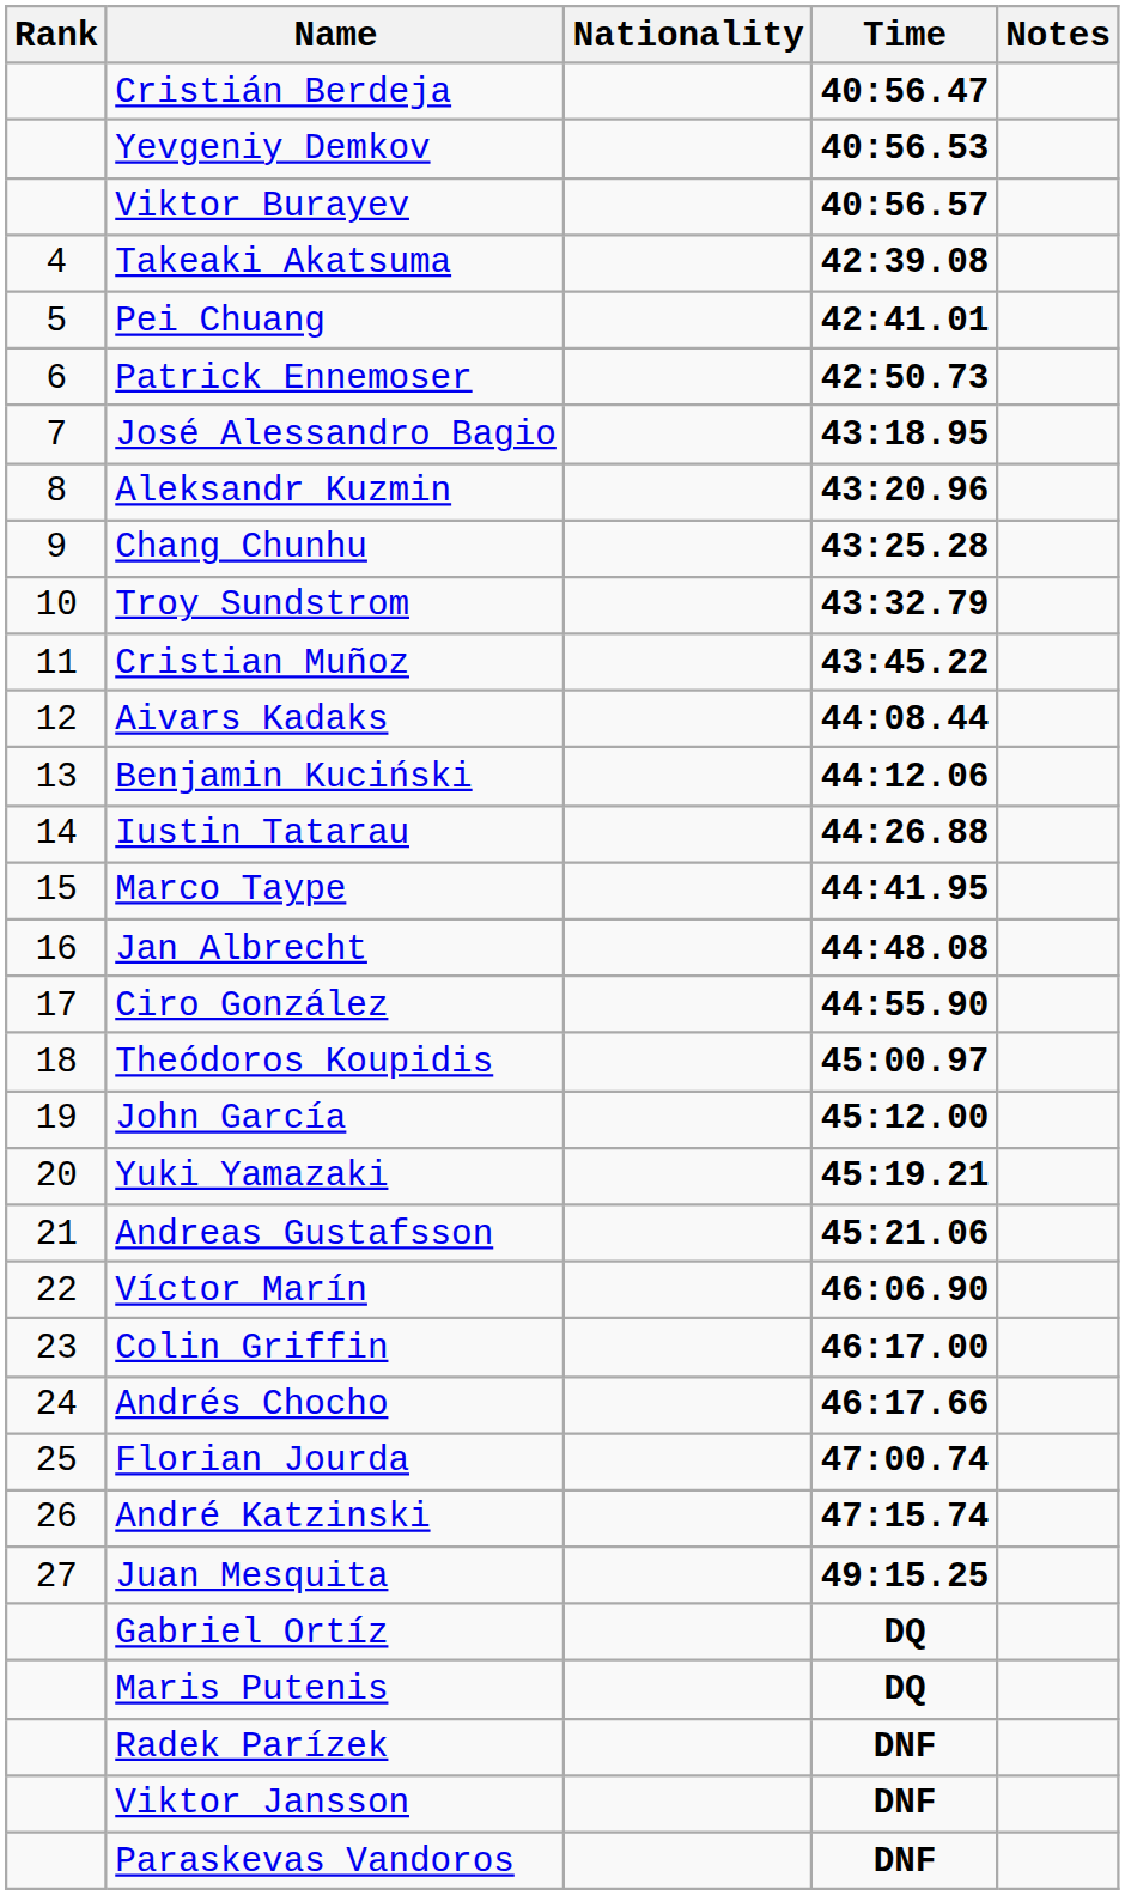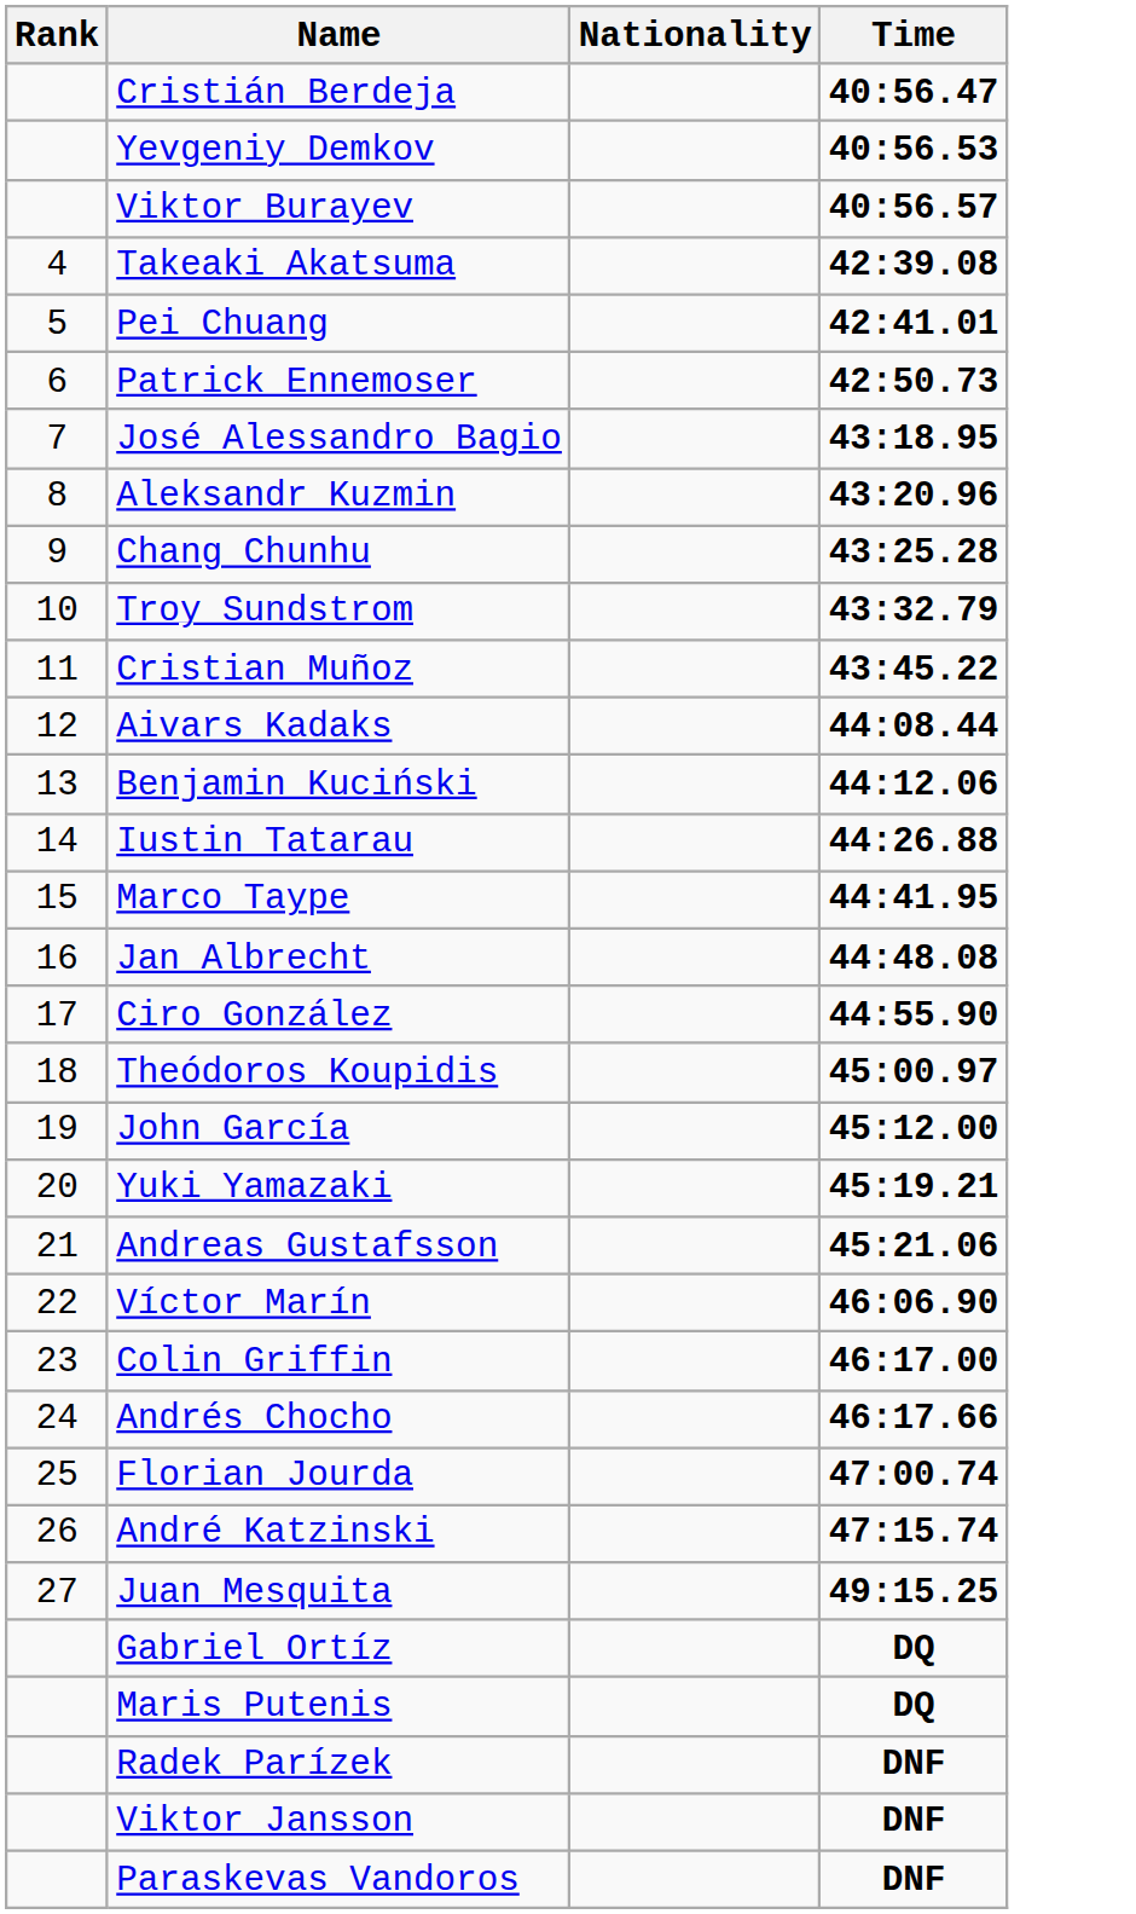- column: Notes
